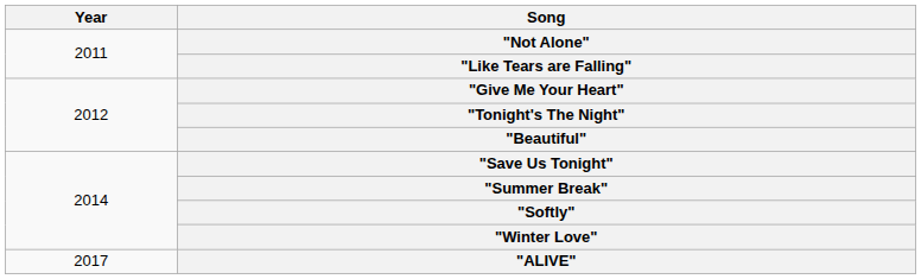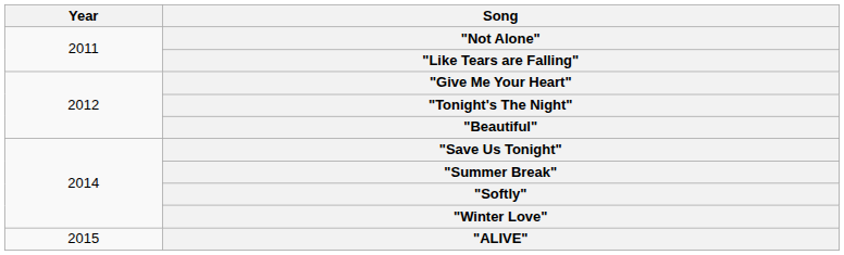"ALIVE" | Year: 2017 -> 2015
